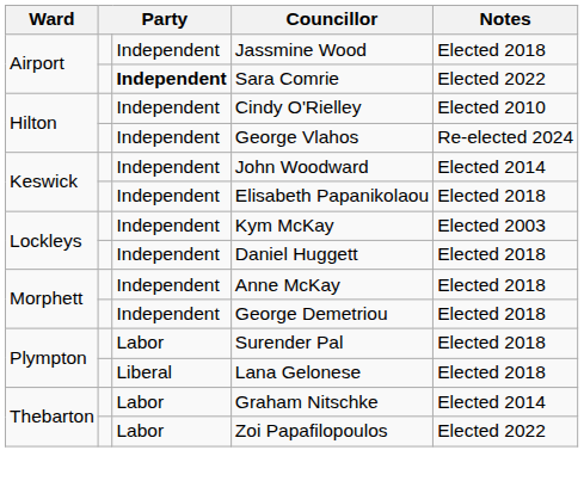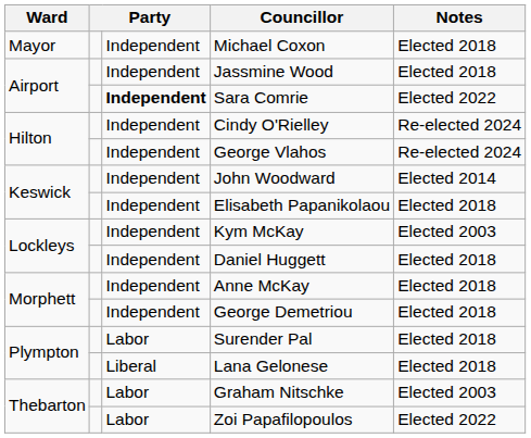+ row: Mayor | Independent | Michael Coxon | Elected 2018
Cindy O'Rielley | Notes: Elected 2010 -> Re-elected 2024
Graham Nitschke | Notes: Elected 2014 -> Elected 2003
